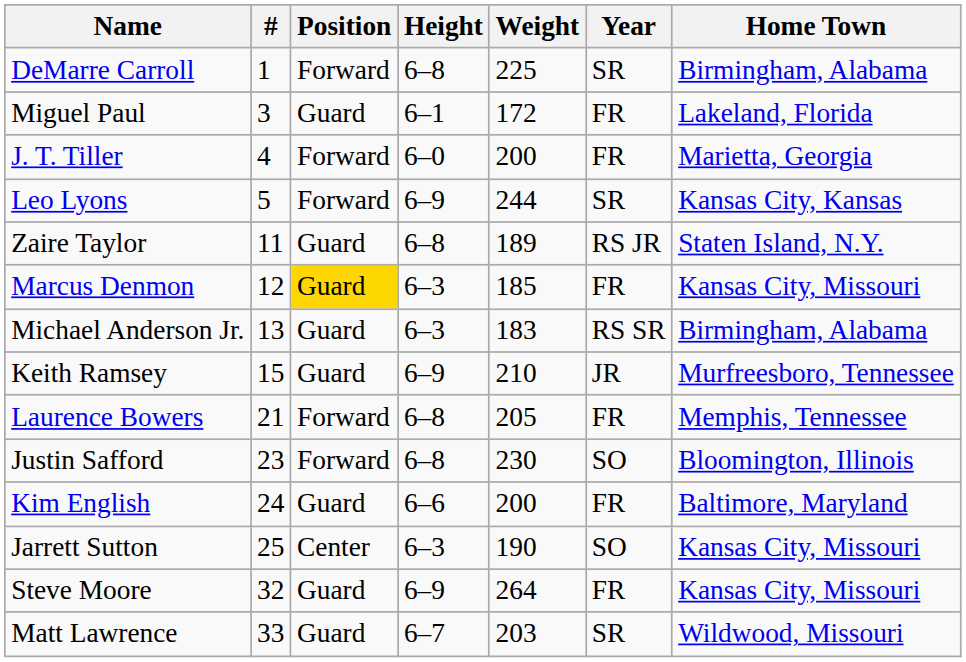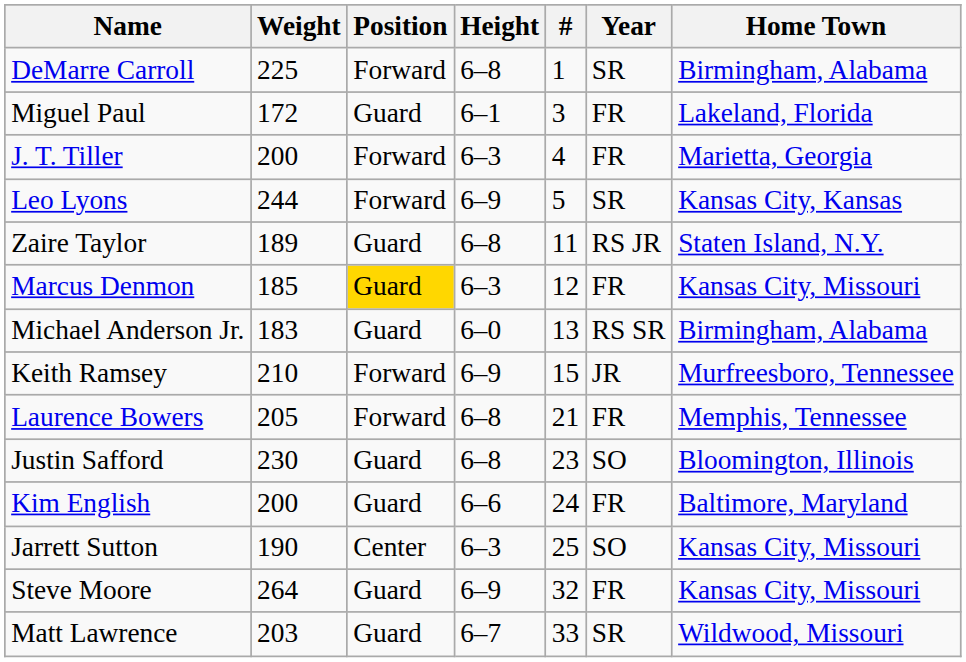columns swapped: # <-> Weight
J. T. Tiller | Height: 6–0 -> 6–3
Michael Anderson Jr. | Height: 6–3 -> 6–0
Keith Ramsey | Position: Guard -> Forward
Justin Safford | Position: Forward -> Guard
